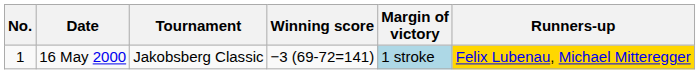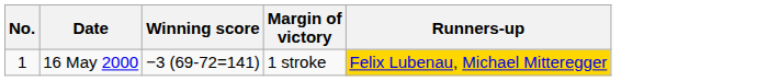- column: Tournament | Jakobsberg Classic
16 May 2000 | Margin of victory: lightblue background -> no background
